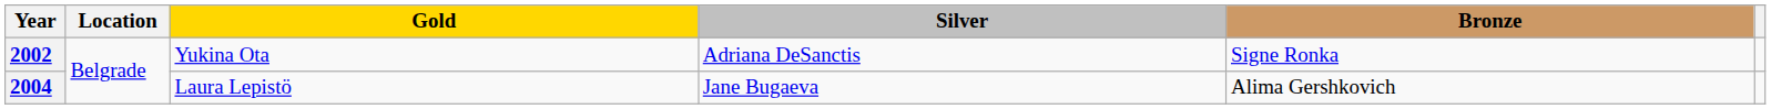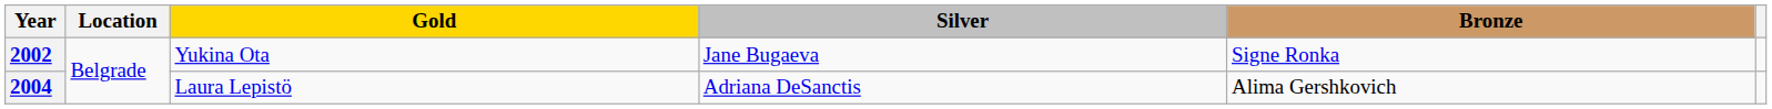2002 | Silver: Adriana DeSanctis -> Jane Bugaeva
2004 | Silver: Jane Bugaeva -> Adriana DeSanctis
